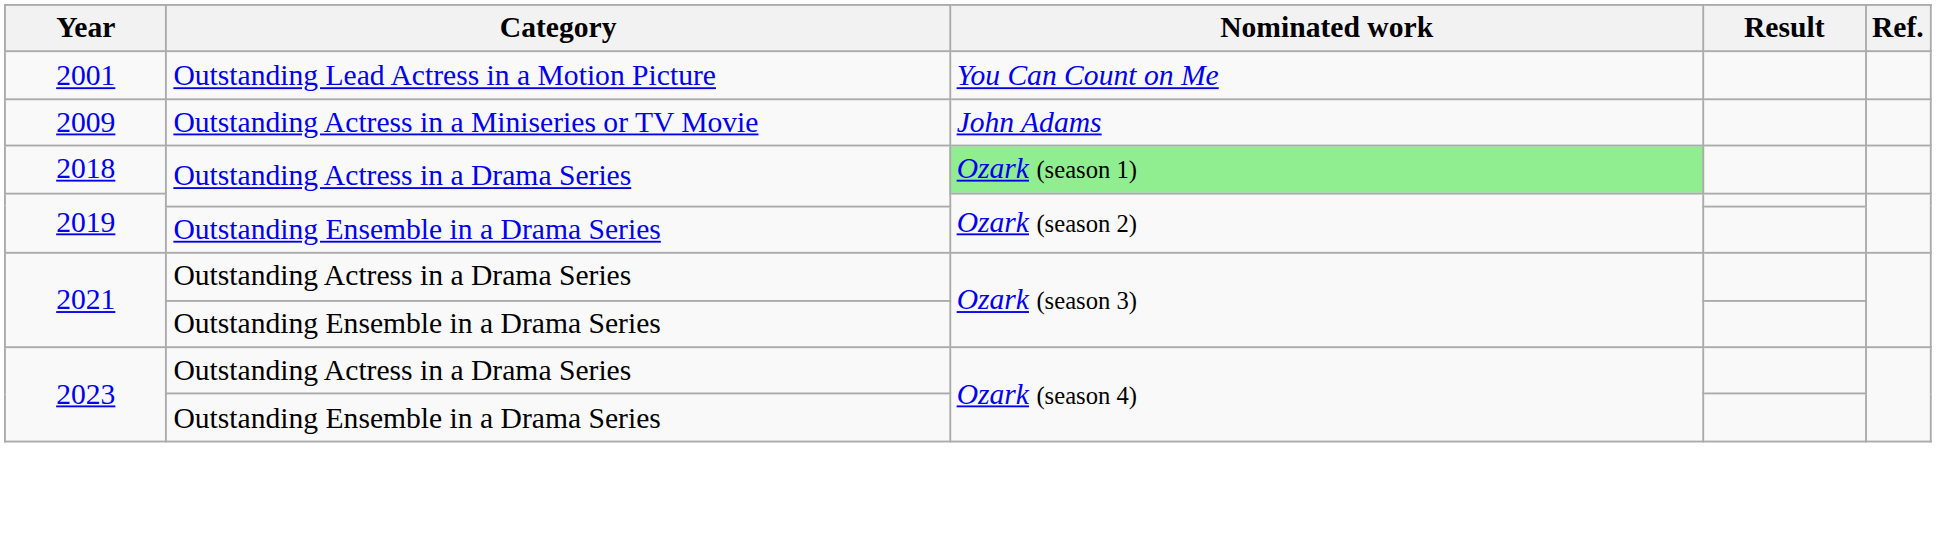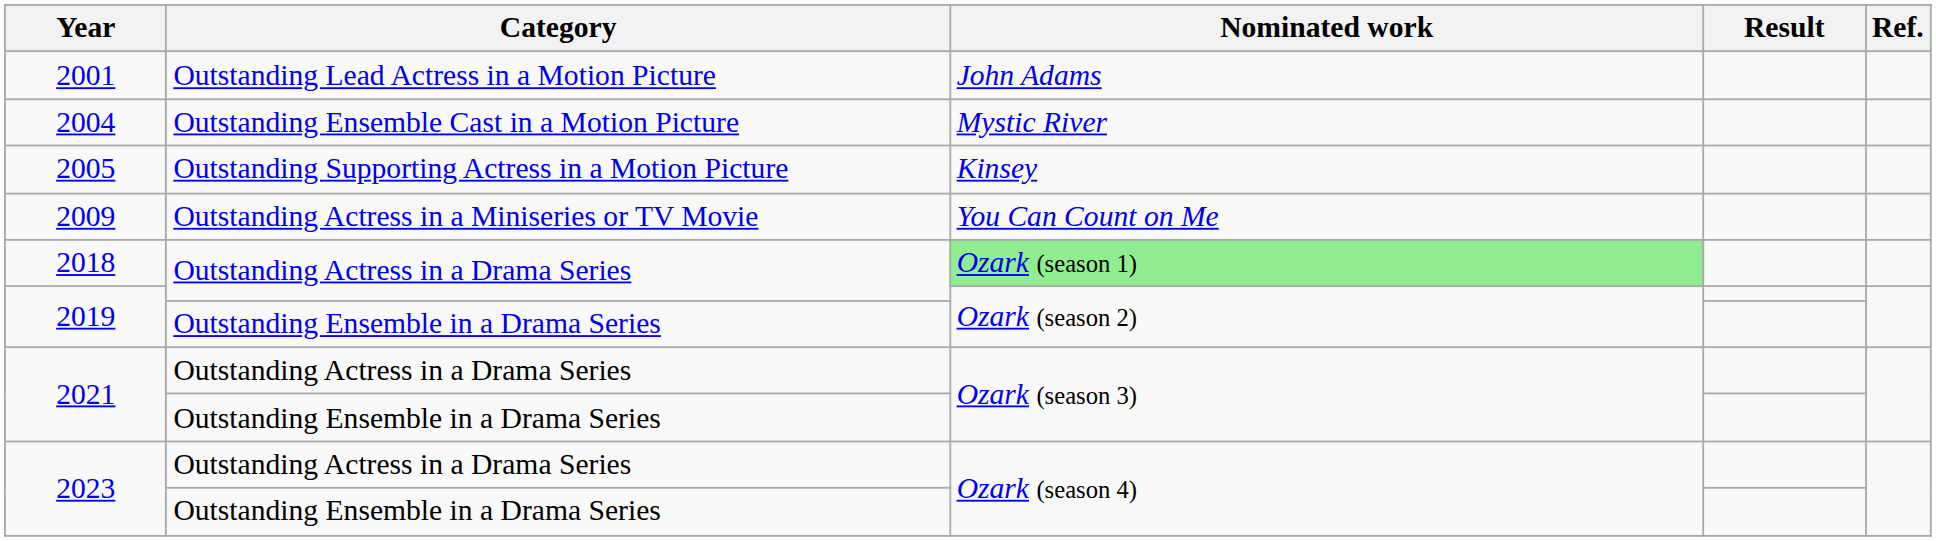2001 | Nominated work: You Can Count on Me -> John Adams
+ row: 2004 | Outstanding Ensemble Cast in a Motion Picture | Mystic River
+ row: 2005 | Outstanding Supporting Actress in a Motion Picture | Kinsey
2009 | Nominated work: John Adams -> You Can Count on Me
